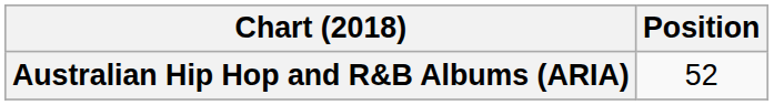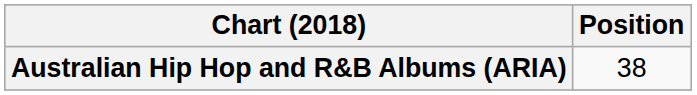Australian Hip Hop and R&B Albums (ARIA) | Position: 52 -> 38
